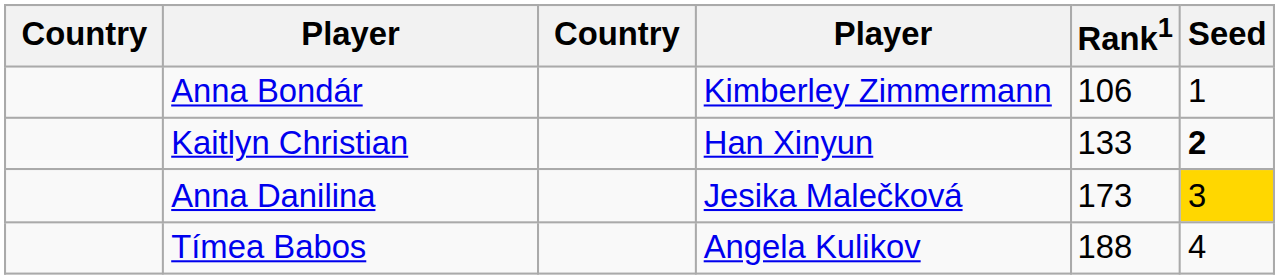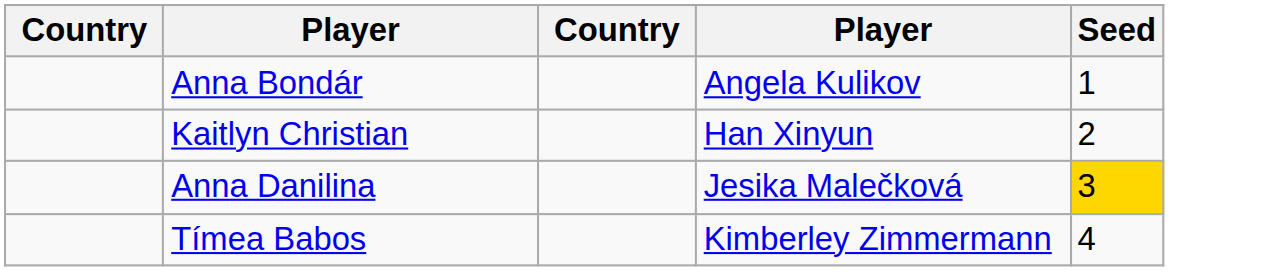- column: Rank1 | 106 | 133 | 173 | 188
Anna Bondár | column 4: Kimberley Zimmermann -> Angela Kulikov
Kaitlyn Christian | Seed: bold -> normal
Tímea Babos | column 4: Angela Kulikov -> Kimberley Zimmermann
